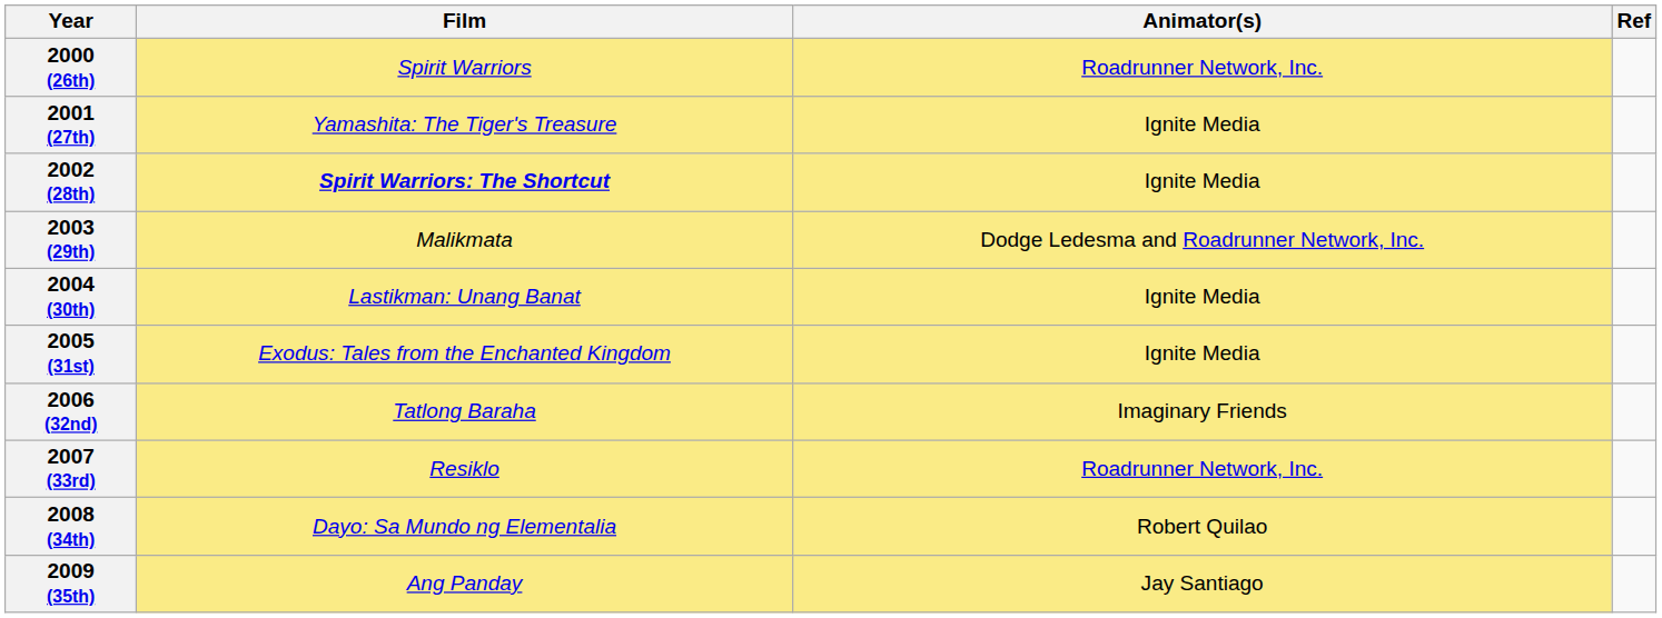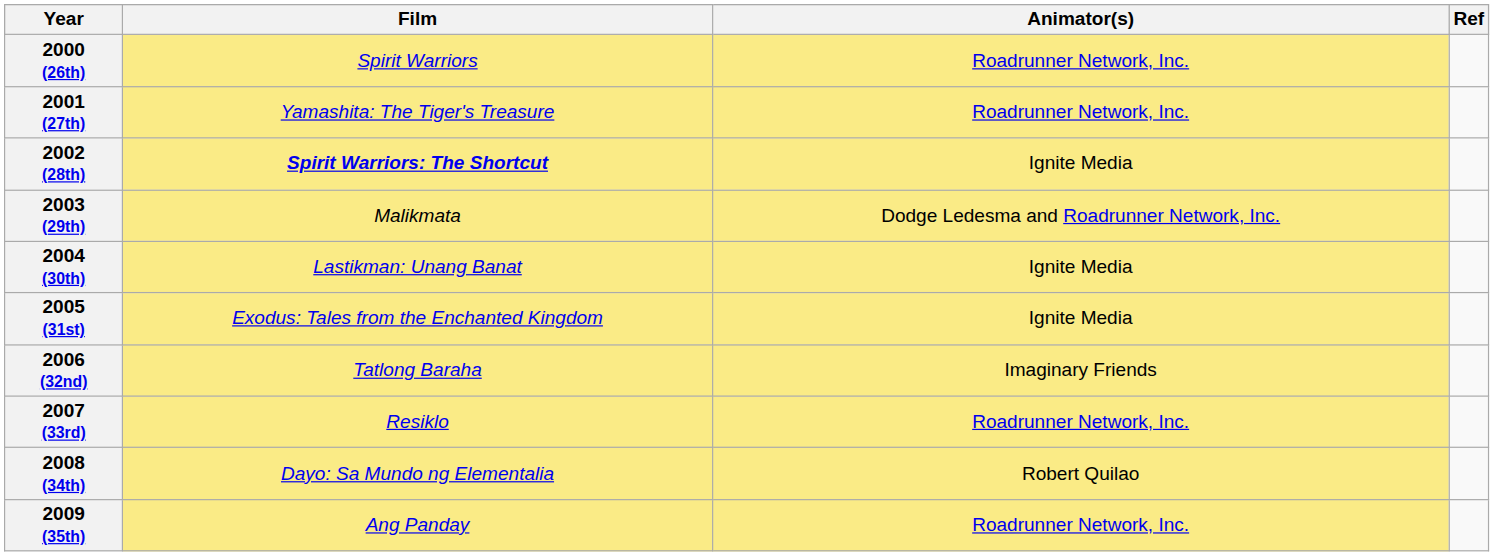2001 (27th) | Animator(s): Ignite Media -> Roadrunner Network, Inc.
2009 (35th) | Animator(s): Jay Santiago -> Roadrunner Network, Inc.
